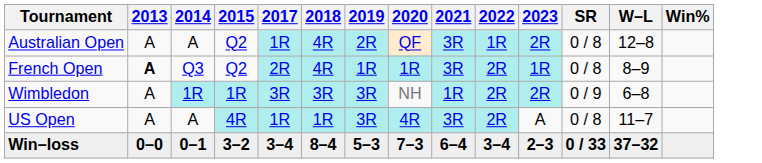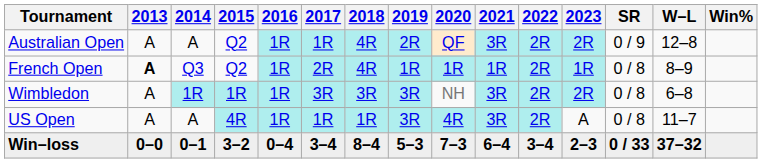+ column: 2016 | 1R | 1R | 1R | 1R | 0–4
Australian Open | 2022: 1R -> 2R
Australian Open | SR: 0 / 8 -> 0 / 9
French Open | 2021: 3R -> 1R
Wimbledon | 2021: 1R -> 3R
Wimbledon | SR: 0 / 9 -> 0 / 8
